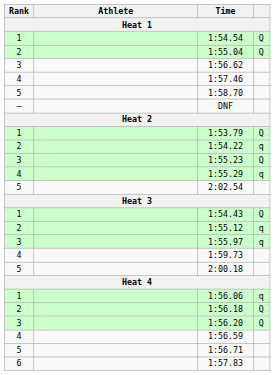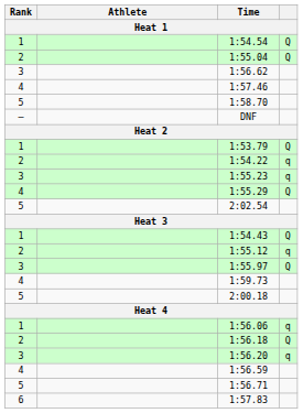1:55.23 | column 4: Q -> q
1:55.29 | column 4: q -> Q
1:55.97 | column 4: q -> Q
1:56.20 | column 4: Q -> q
